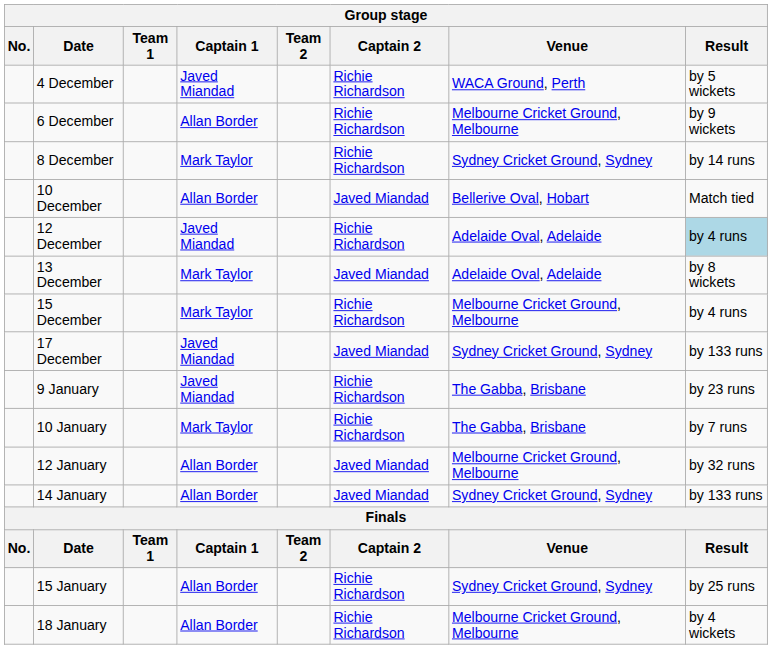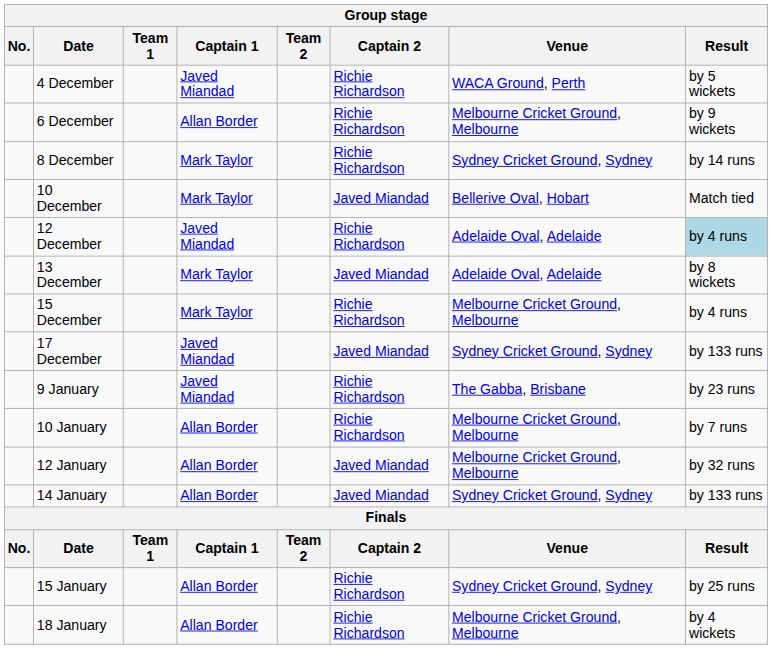10 December | Captain 1: Allan Border -> Mark Taylor
10 January | Captain 1: Mark Taylor -> Allan Border
10 January | Venue: The Gabba, Brisbane -> Melbourne Cricket Ground, Melbourne
